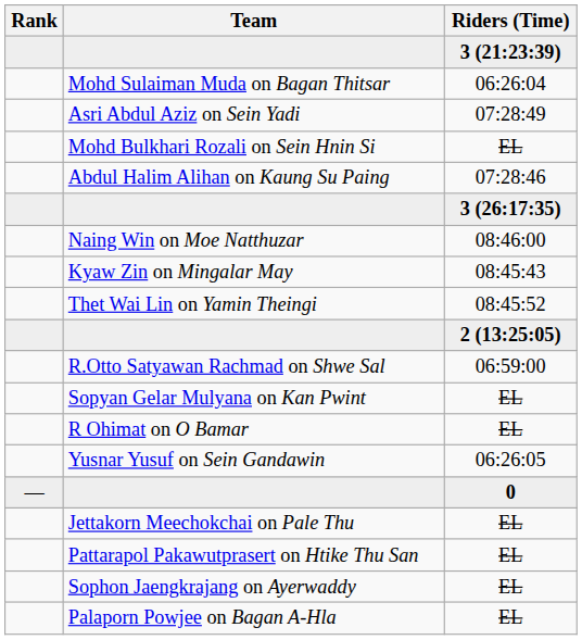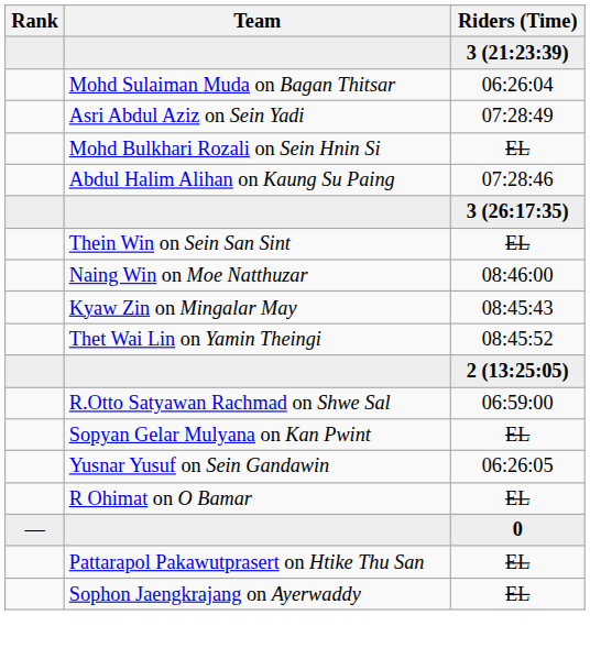+ row: Thein Win on Sein San Sint | EL
rows swapped: Yusnar Yusuf on Sein Gandawin <-> R Ohimat on O Bamar
- row: Jettakorn Meechokchai on Pale Thu | EL
- row: Palaporn Powjee on Bagan A-Hla | EL
